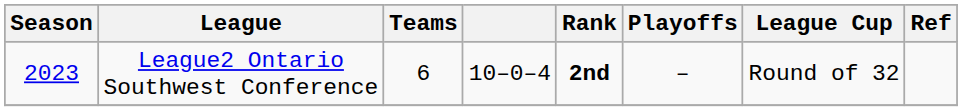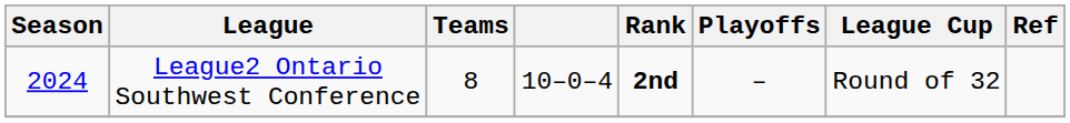League2 Ontario Southwest Conference | Season: 2023 -> 2024
League2 Ontario Southwest Conference | Teams: 6 -> 8
